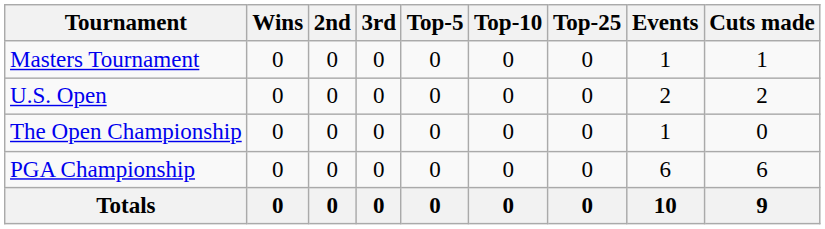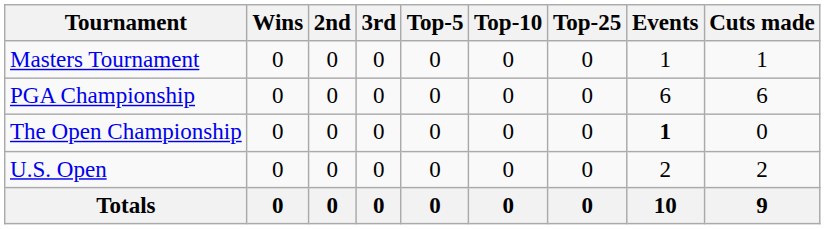rows swapped: U.S. Open <-> PGA Championship
The Open Championship | Events: normal -> bold
